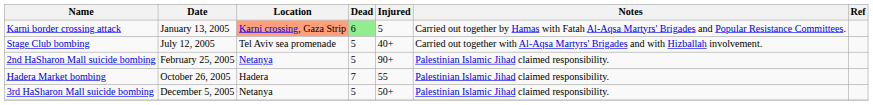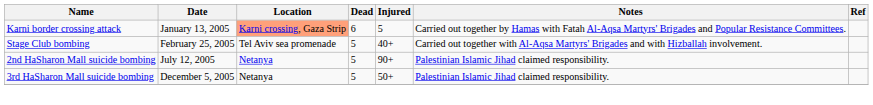Karni border crossing attack | Dead: lightgreen background -> no background
Stage Club bombing | Date: July 12, 2005 -> February 25, 2005
2nd HaSharon Mall suicide bombing | Date: February 25, 2005 -> July 12, 2005
- row: Hadera Market bombing | October 26, 2005 | Hadera | 7 | 55 | Palestinian Islamic Jihad claimed responsibility.
